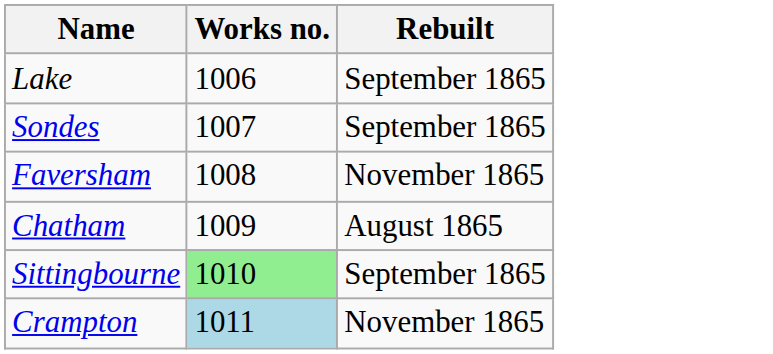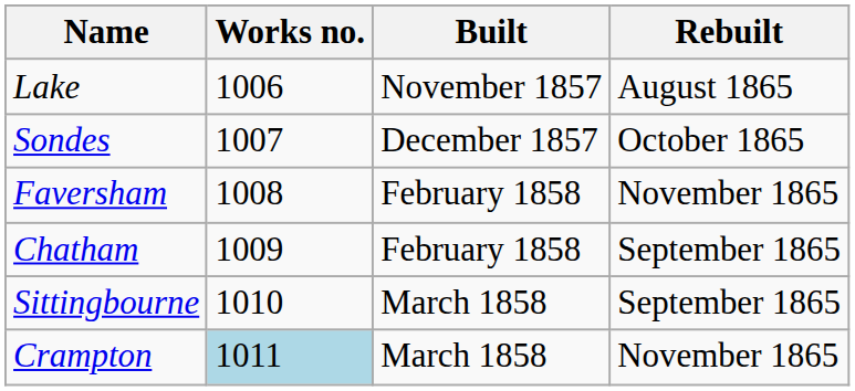+ column: Built | November 1857 | December 1857 | February 1858 | February 1858 | March 1858 | March 1858
Lake | Rebuilt: September 1865 -> August 1865
Sondes | Rebuilt: September 1865 -> October 1865
Chatham | Rebuilt: August 1865 -> September 1865
Sittingbourne | Works no.: lightgreen background -> no background
